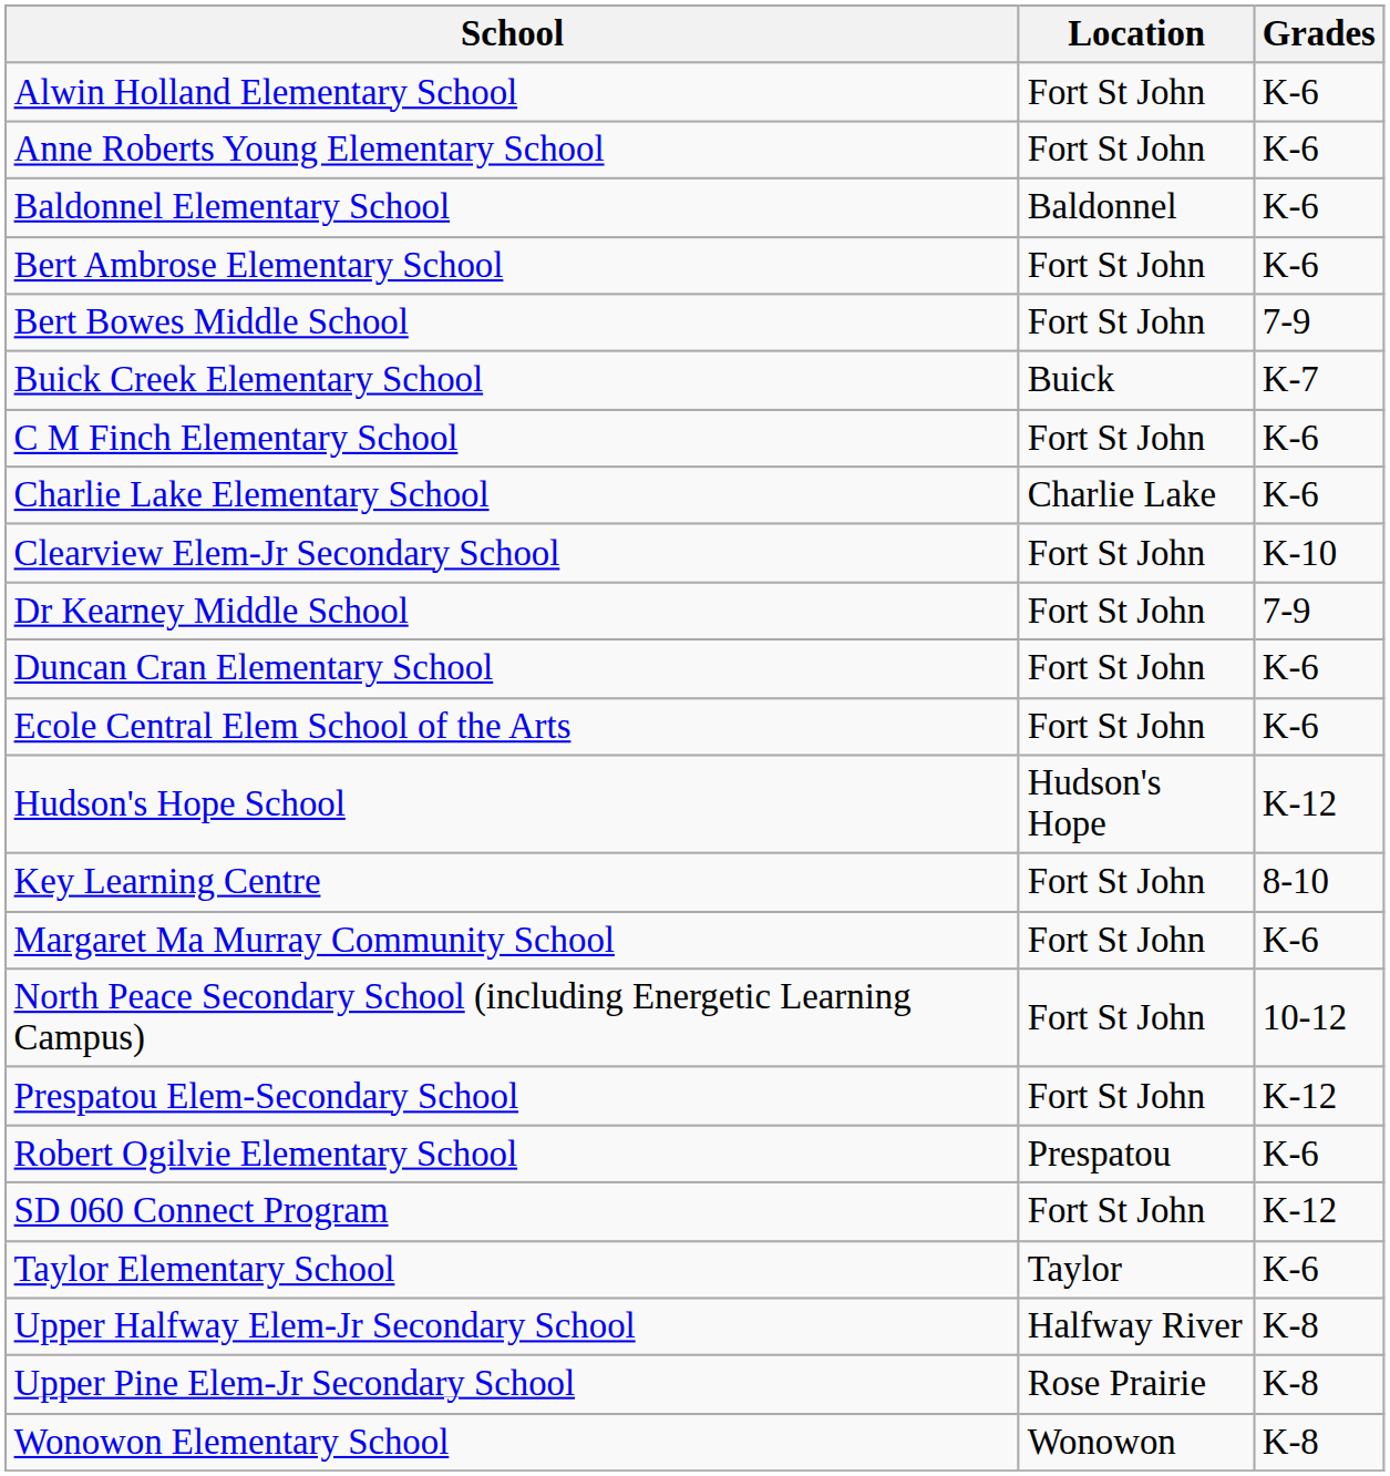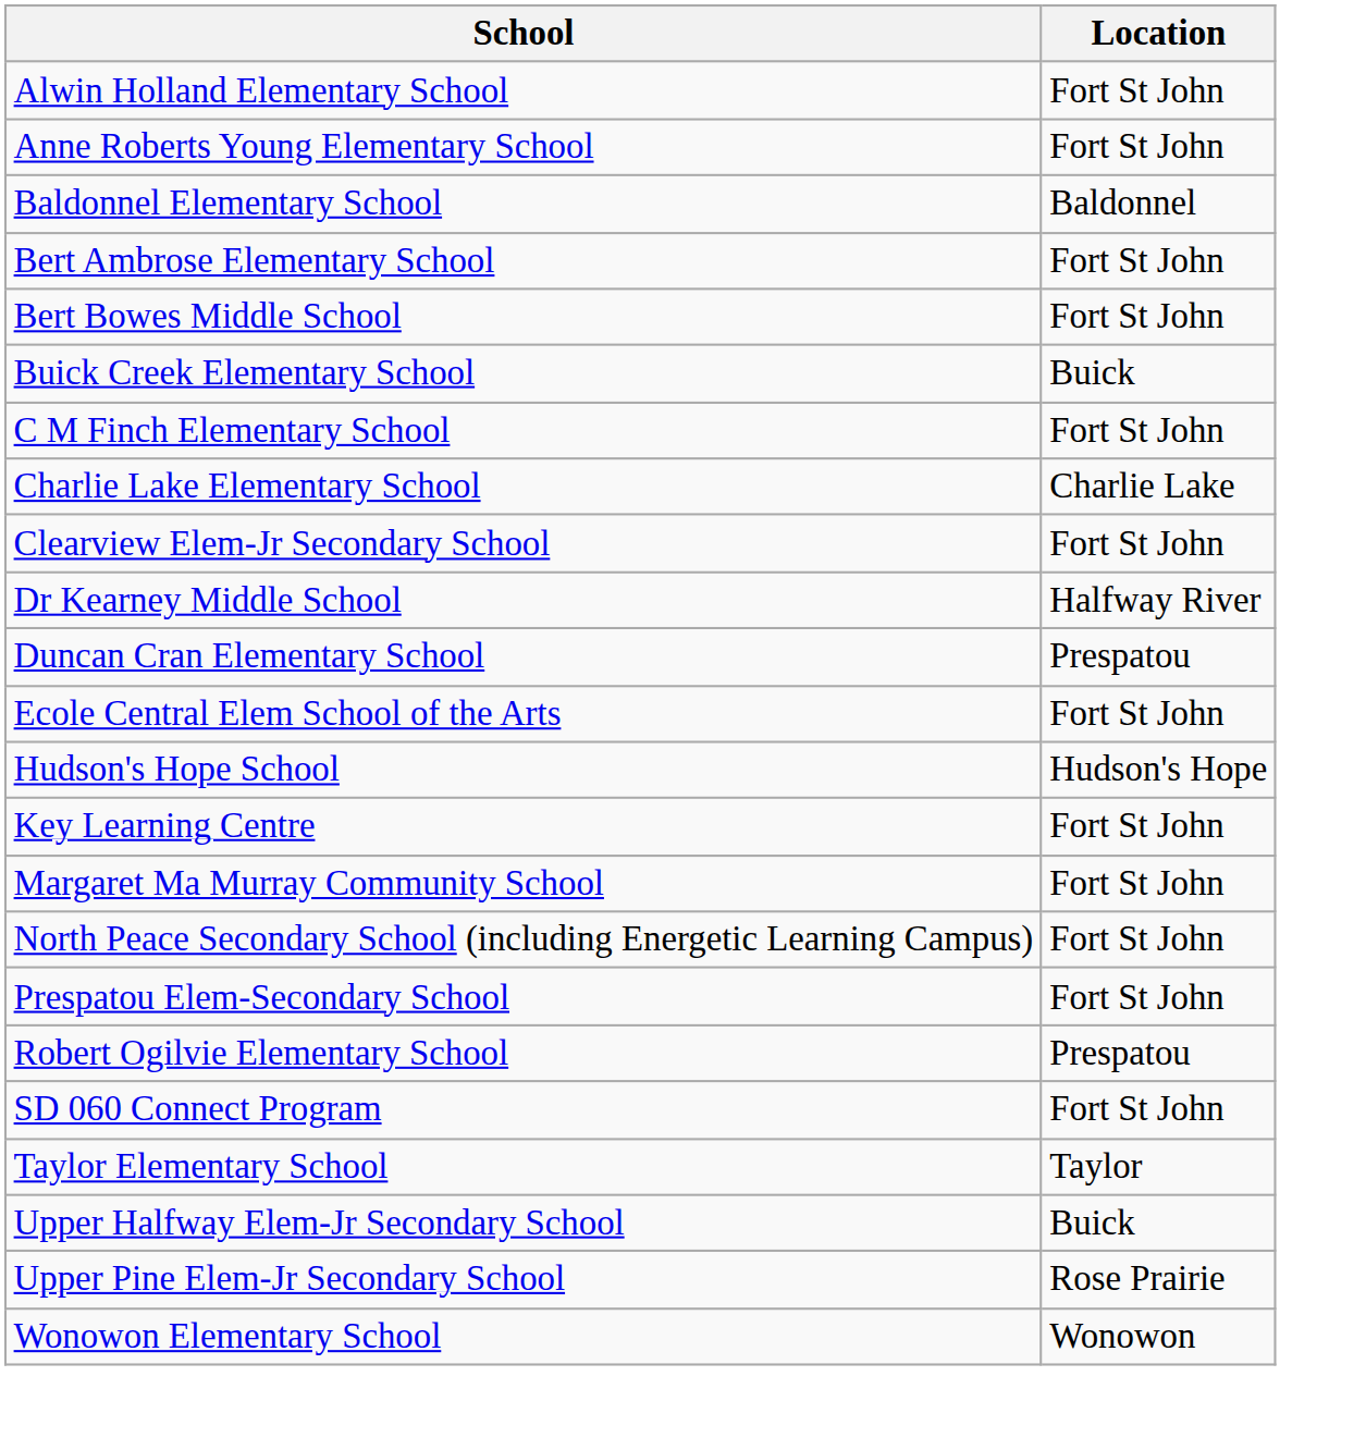- column: Grades | K-6 | K-6 | K-6 | K-6 | 7-9 | K-7 | K-6 | K-6 | K-10 | 7-9 | K-6 | K-6 | K-12 | 8-10 | K-6 | 10-12 | K-12 | K-6 | K-12 | K-6 | K-8 | K-8 | K-8
Dr Kearney Middle School | Location: Fort St John -> Halfway River
Duncan Cran Elementary School | Location: Fort St John -> Prespatou
Upper Halfway Elem-Jr Secondary School | Location: Halfway River -> Buick
